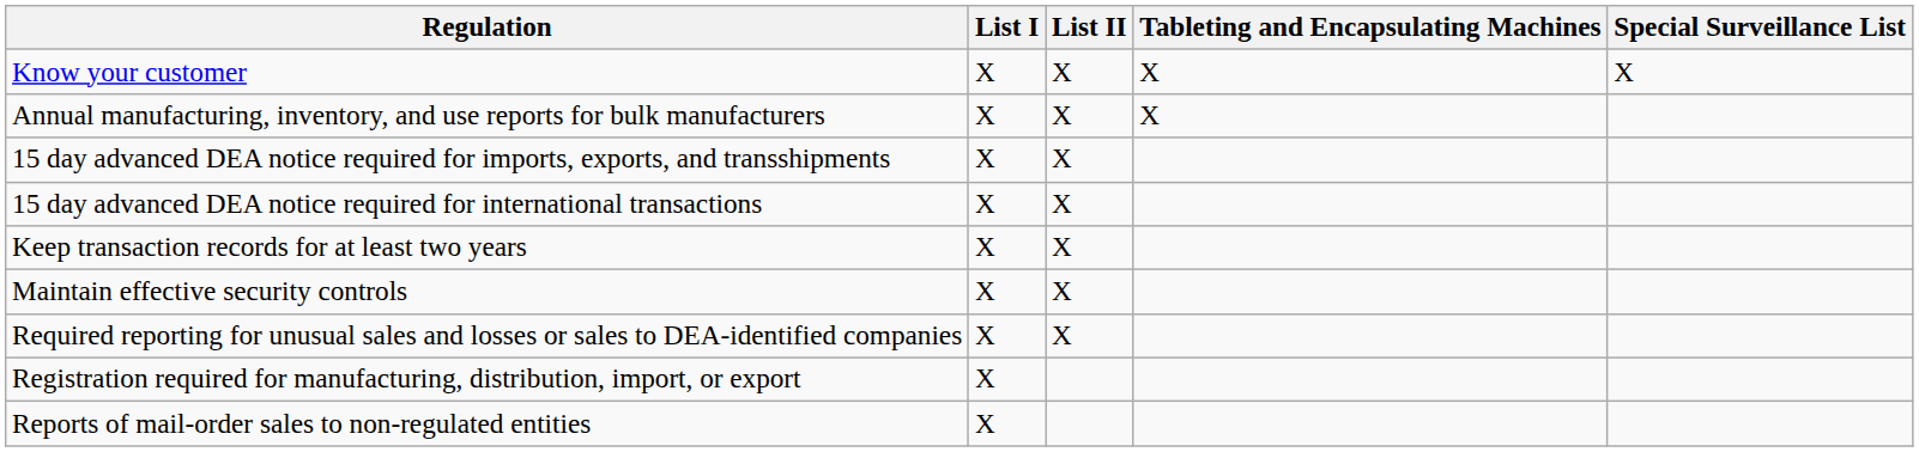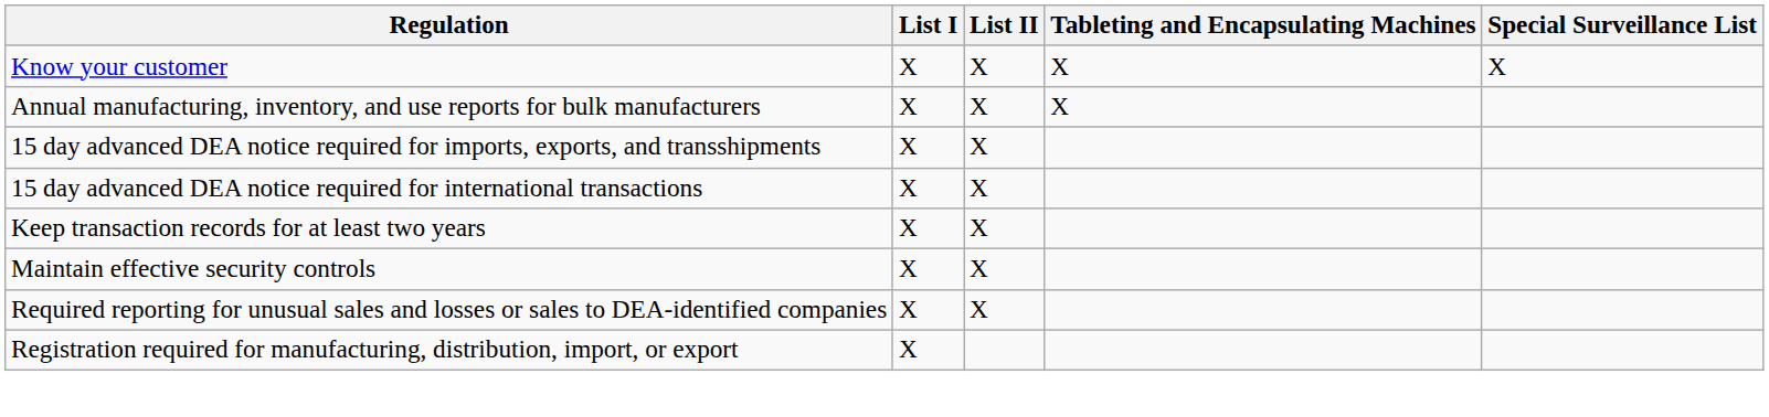- row: Reports of mail-order sales to non-regulated entities | X
